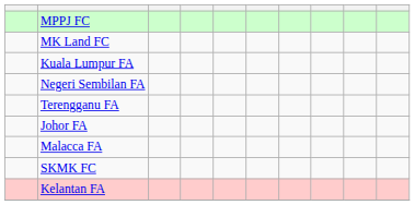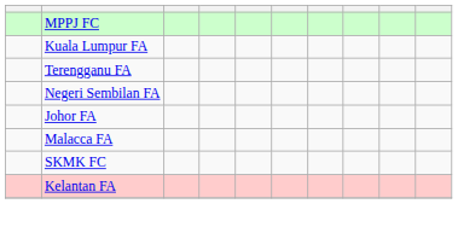- row: MK Land FC
rows swapped: Negeri Sembilan FA <-> Terengganu FA
